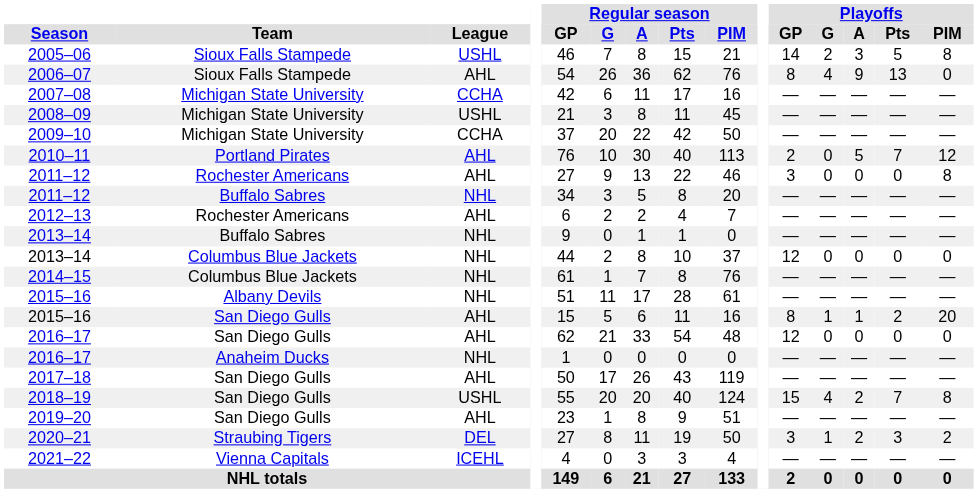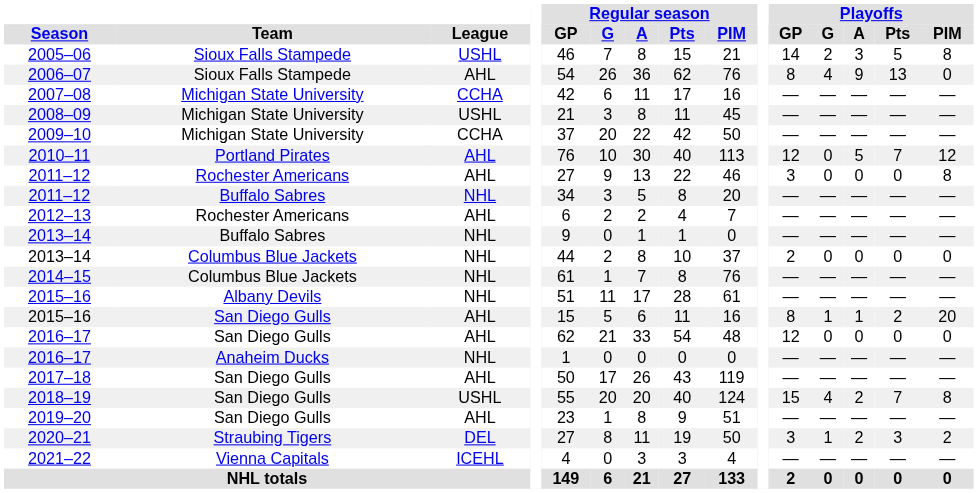2010–11 | Playoffs / GP: 2 -> 12
2013–14 / Columbus Blue Jackets | Playoffs / GP: 12 -> 2
